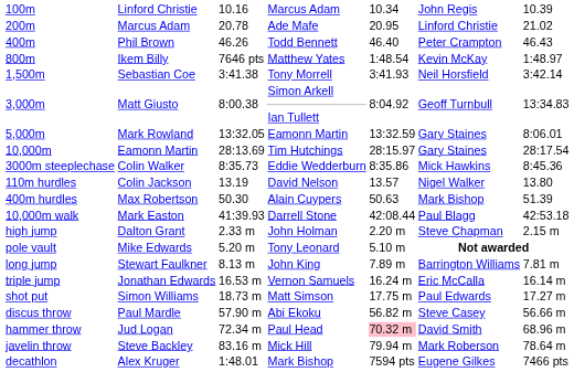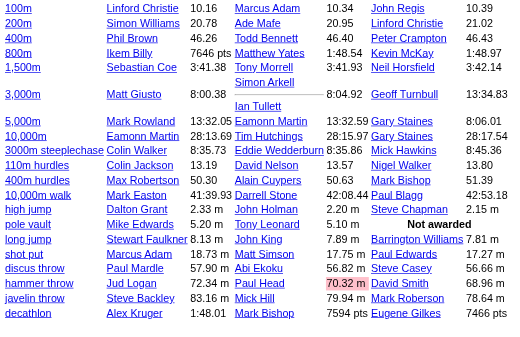200m | column 2: Marcus Adam -> Simon Williams
- row: triple jump | Jonathan Edwards | 16.53 m | Vernon Samuels | 16.24 m | Eric McCalla | 16.14 m
shot put | column 2: Simon Williams -> Marcus Adam
